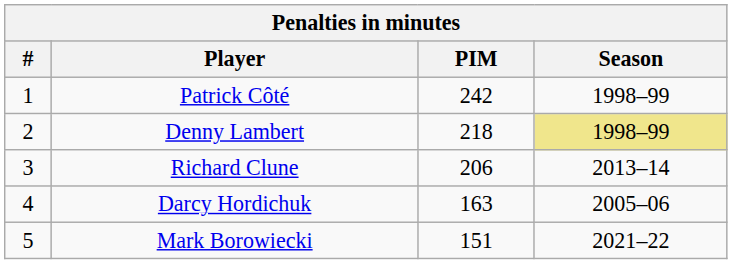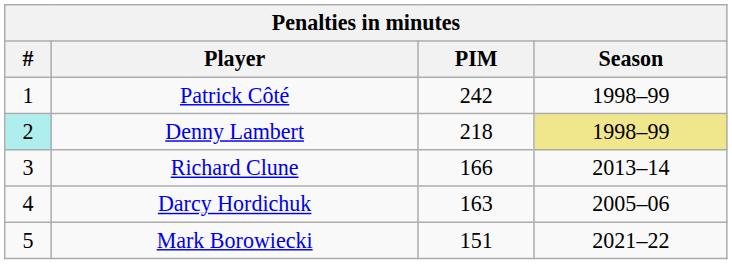Denny Lambert | #: no background -> paleturquoise background
Richard Clune | PIM: 206 -> 166
